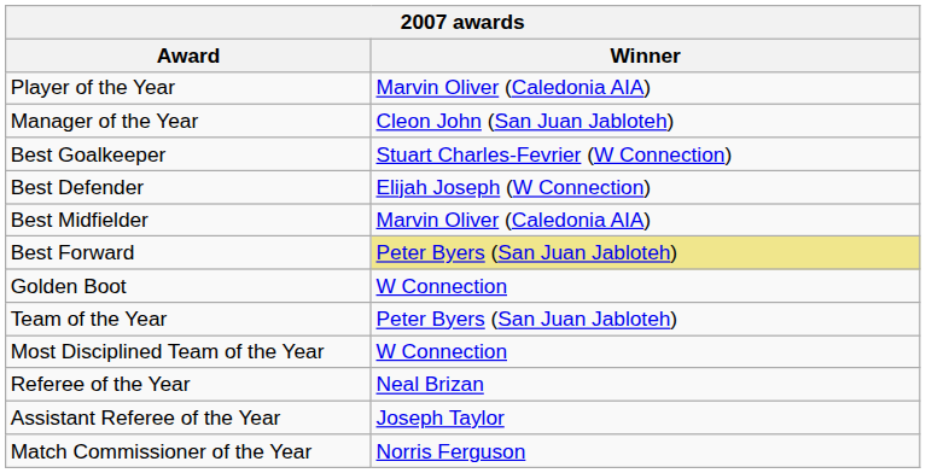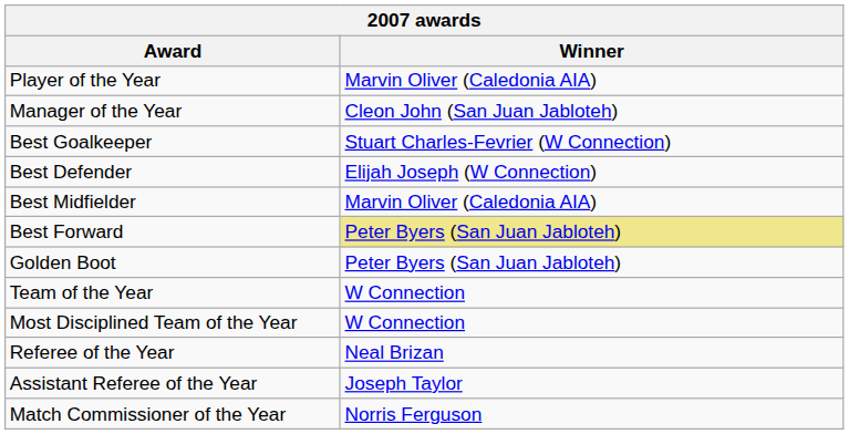Golden Boot | Winner: W Connection -> Peter Byers (San Juan Jabloteh)
Team of the Year | Winner: Peter Byers (San Juan Jabloteh) -> W Connection
